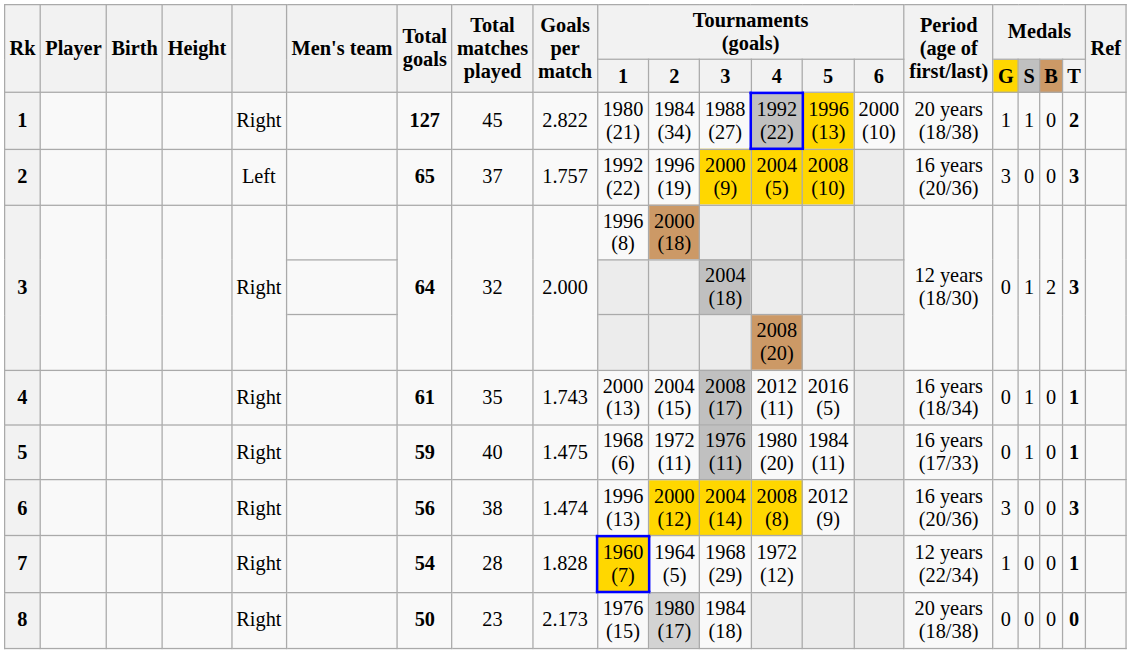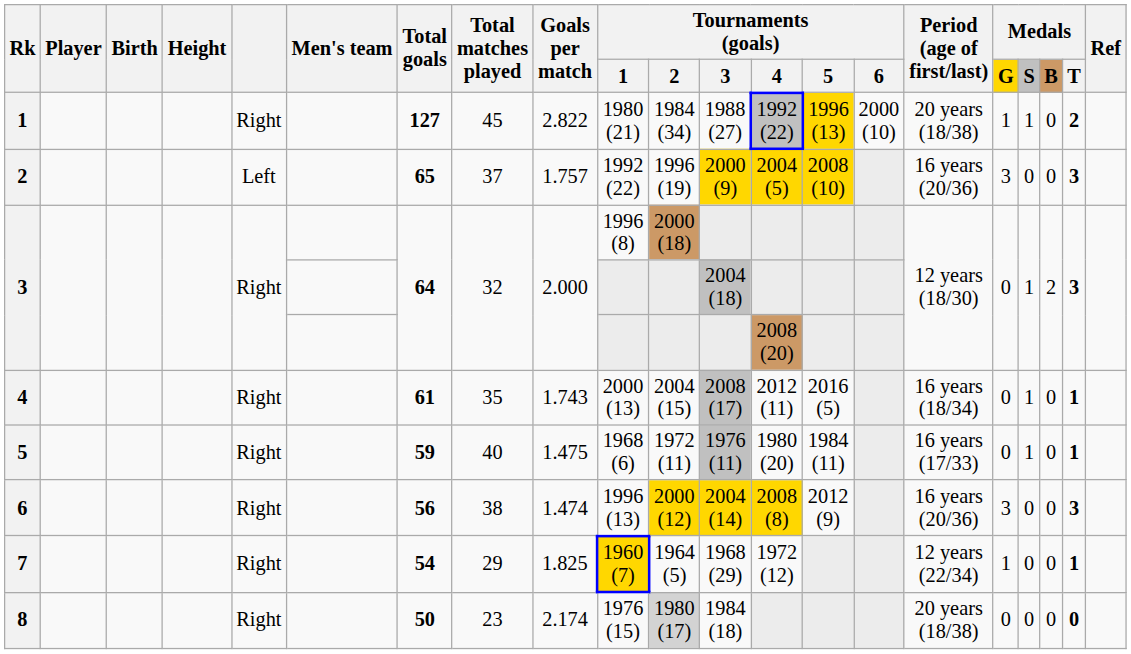7 | Total matches played: 28 -> 29
7 | Goals per match: 1.828 -> 1.825
8 | Goals per match: 2.173 -> 2.174
